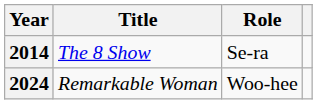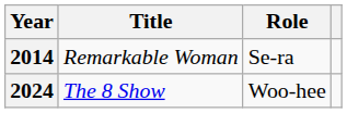2014 | Title: The 8 Show -> Remarkable Woman
2024 | Title: Remarkable Woman -> The 8 Show
